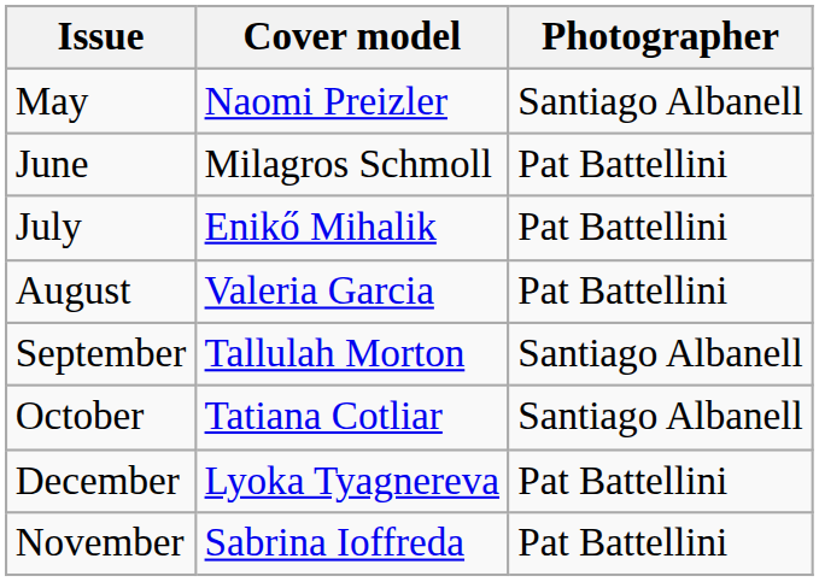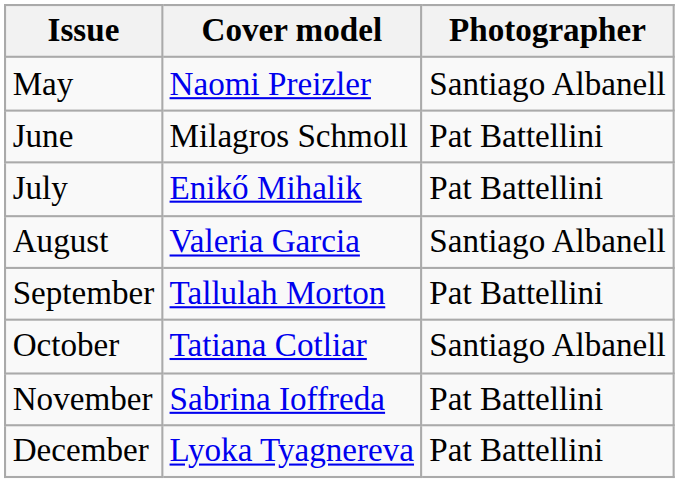August | Photographer: Pat Battellini -> Santiago Albanell
September | Photographer: Santiago Albanell -> Pat Battellini
rows swapped: November <-> December
